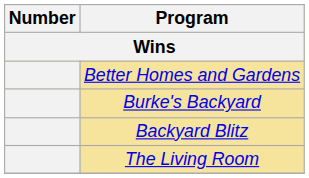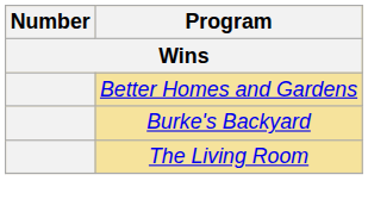- row: Backyard Blitz
